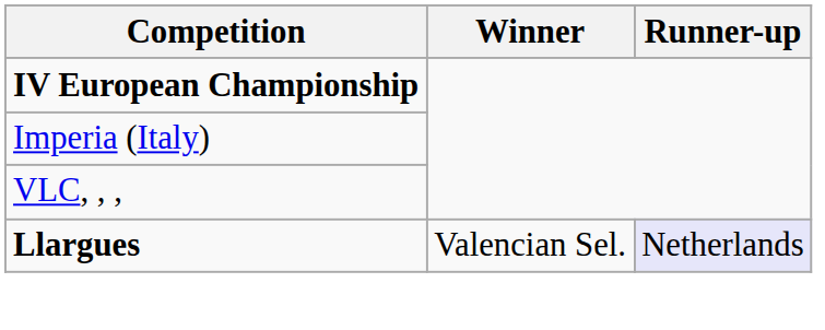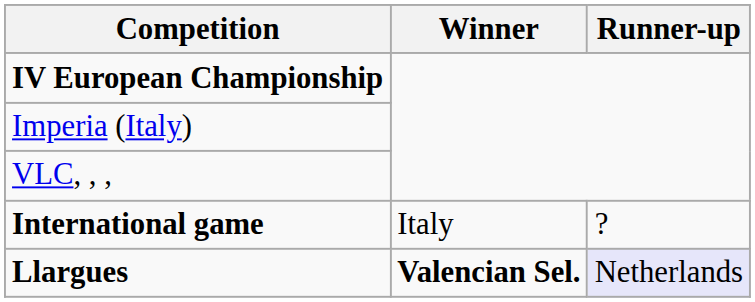+ row: International game | Italy | ?
Llargues | Winner: normal -> bold
